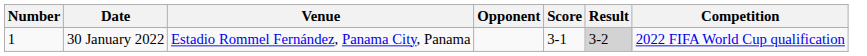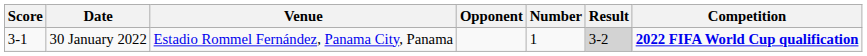columns swapped: Number <-> Score
30 January 2022 | Competition: normal -> bold
